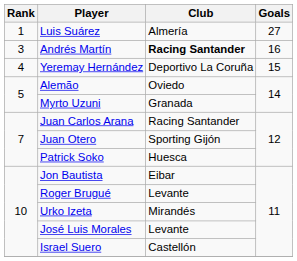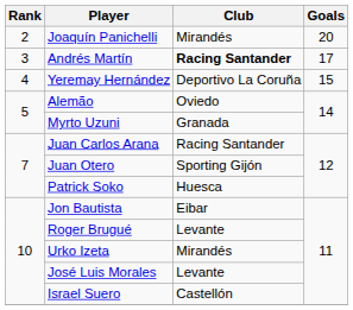- row: 1 | Luis Suárez | Almería | 27
+ row: 2 | Joaquín Panichelli | Mirandés | 20
Andrés Martín | Goals: 16 -> 17
